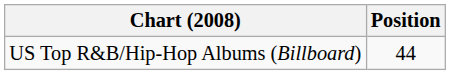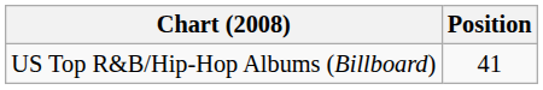US Top R&B/Hip-Hop Albums (Billboard) | Position: 44 -> 41
